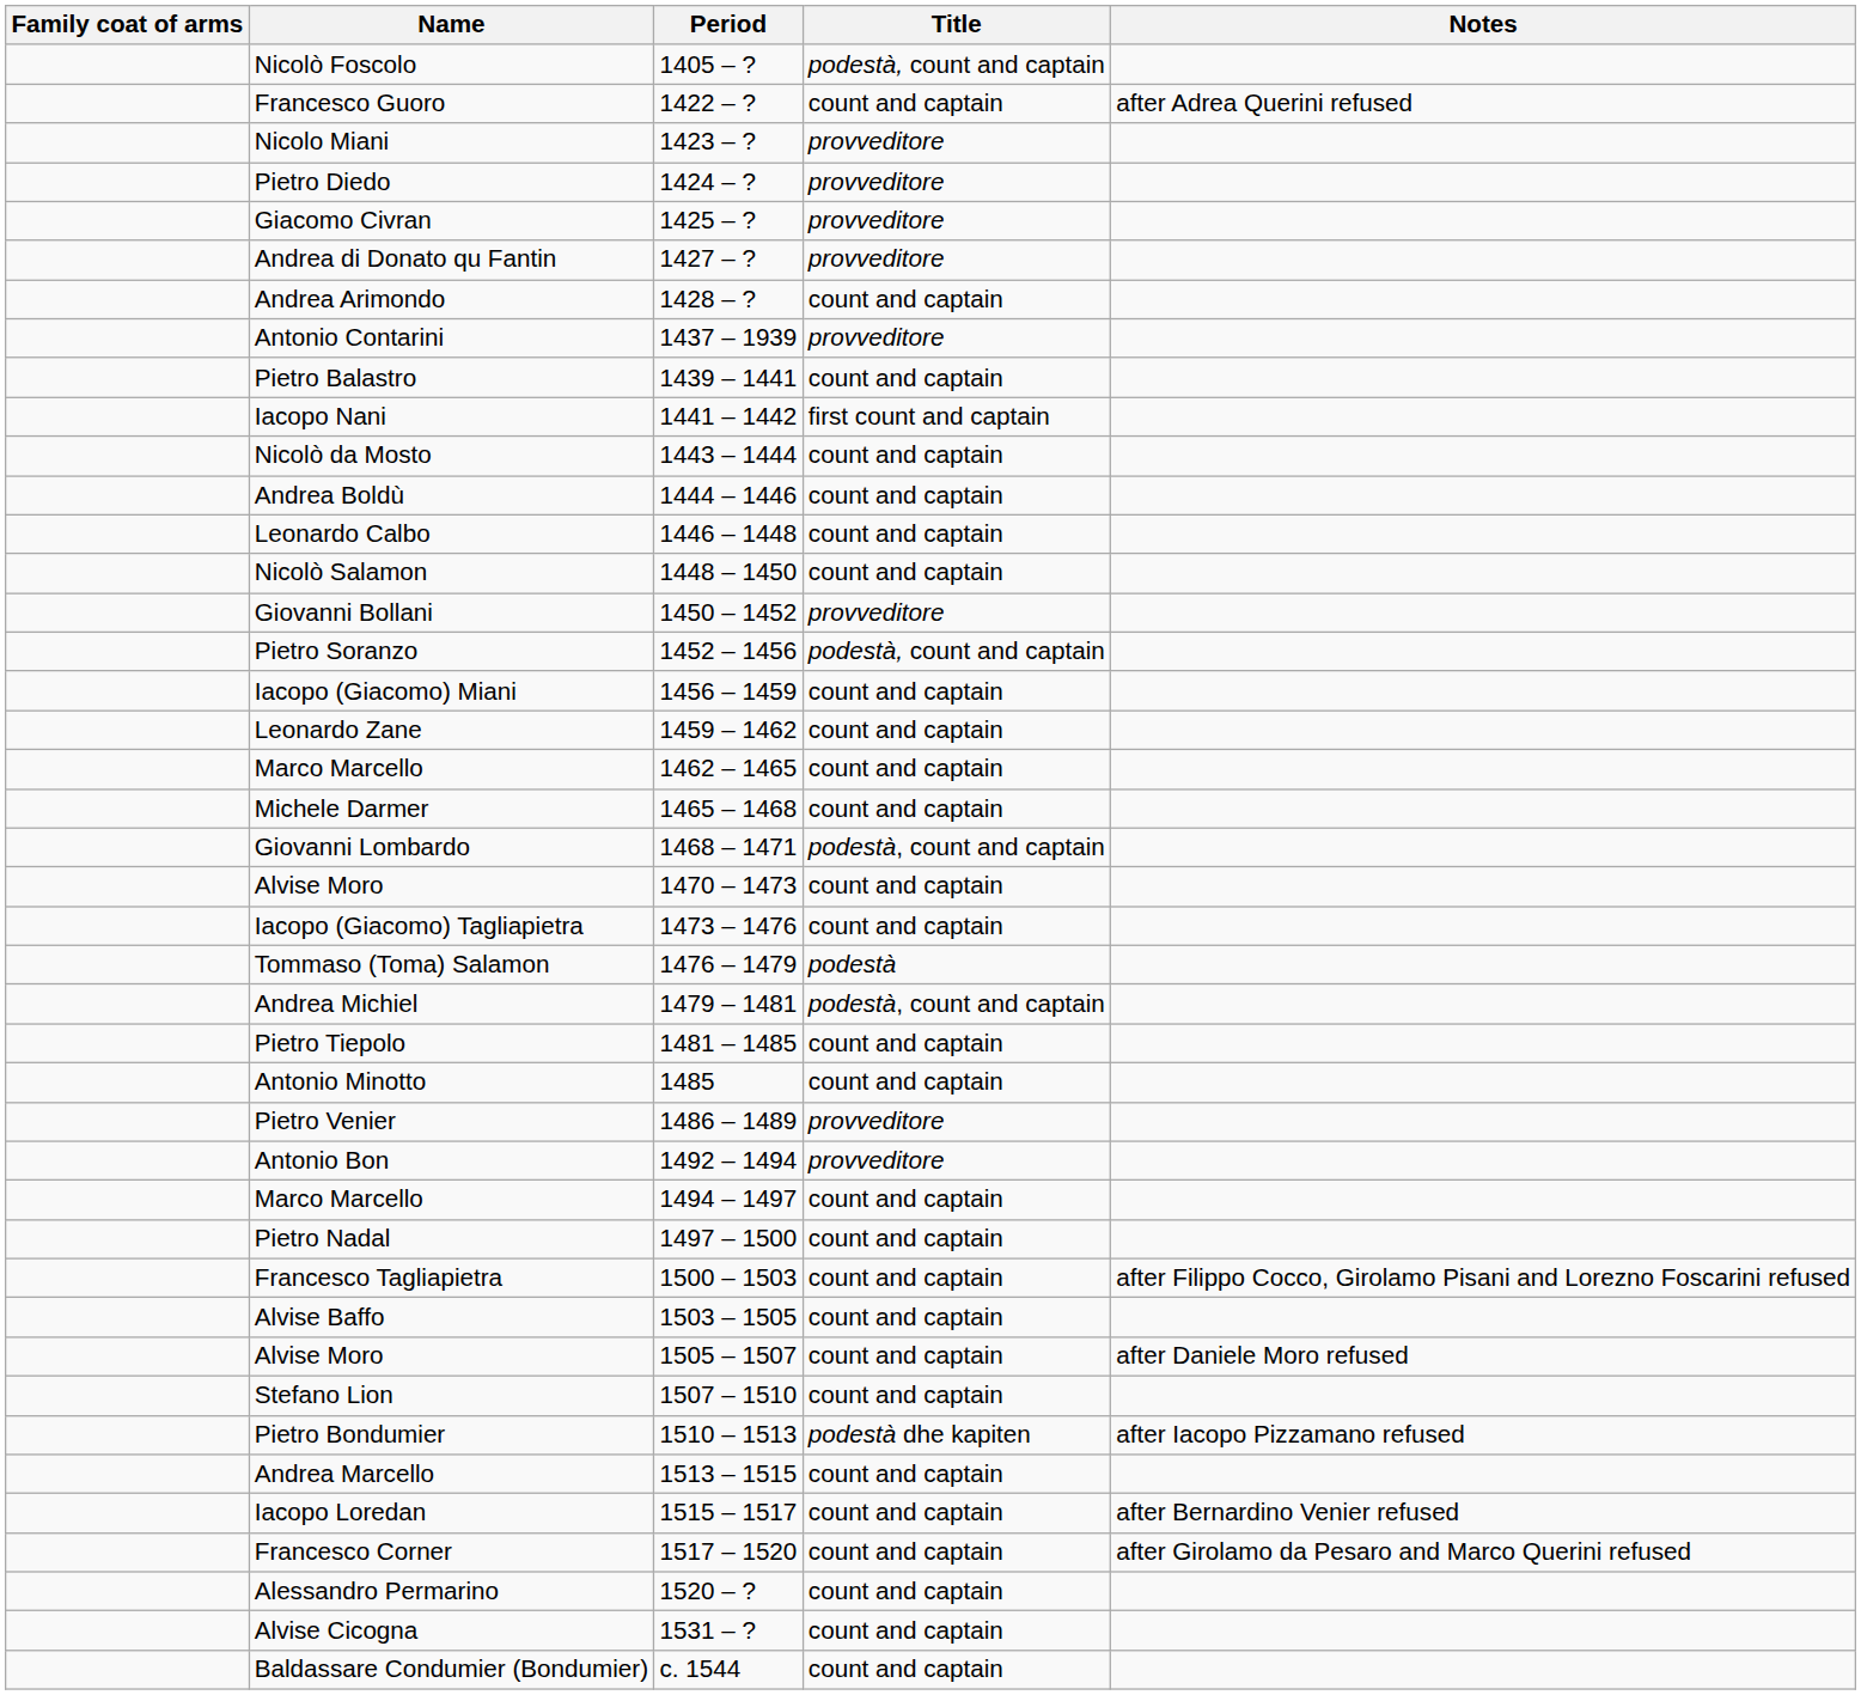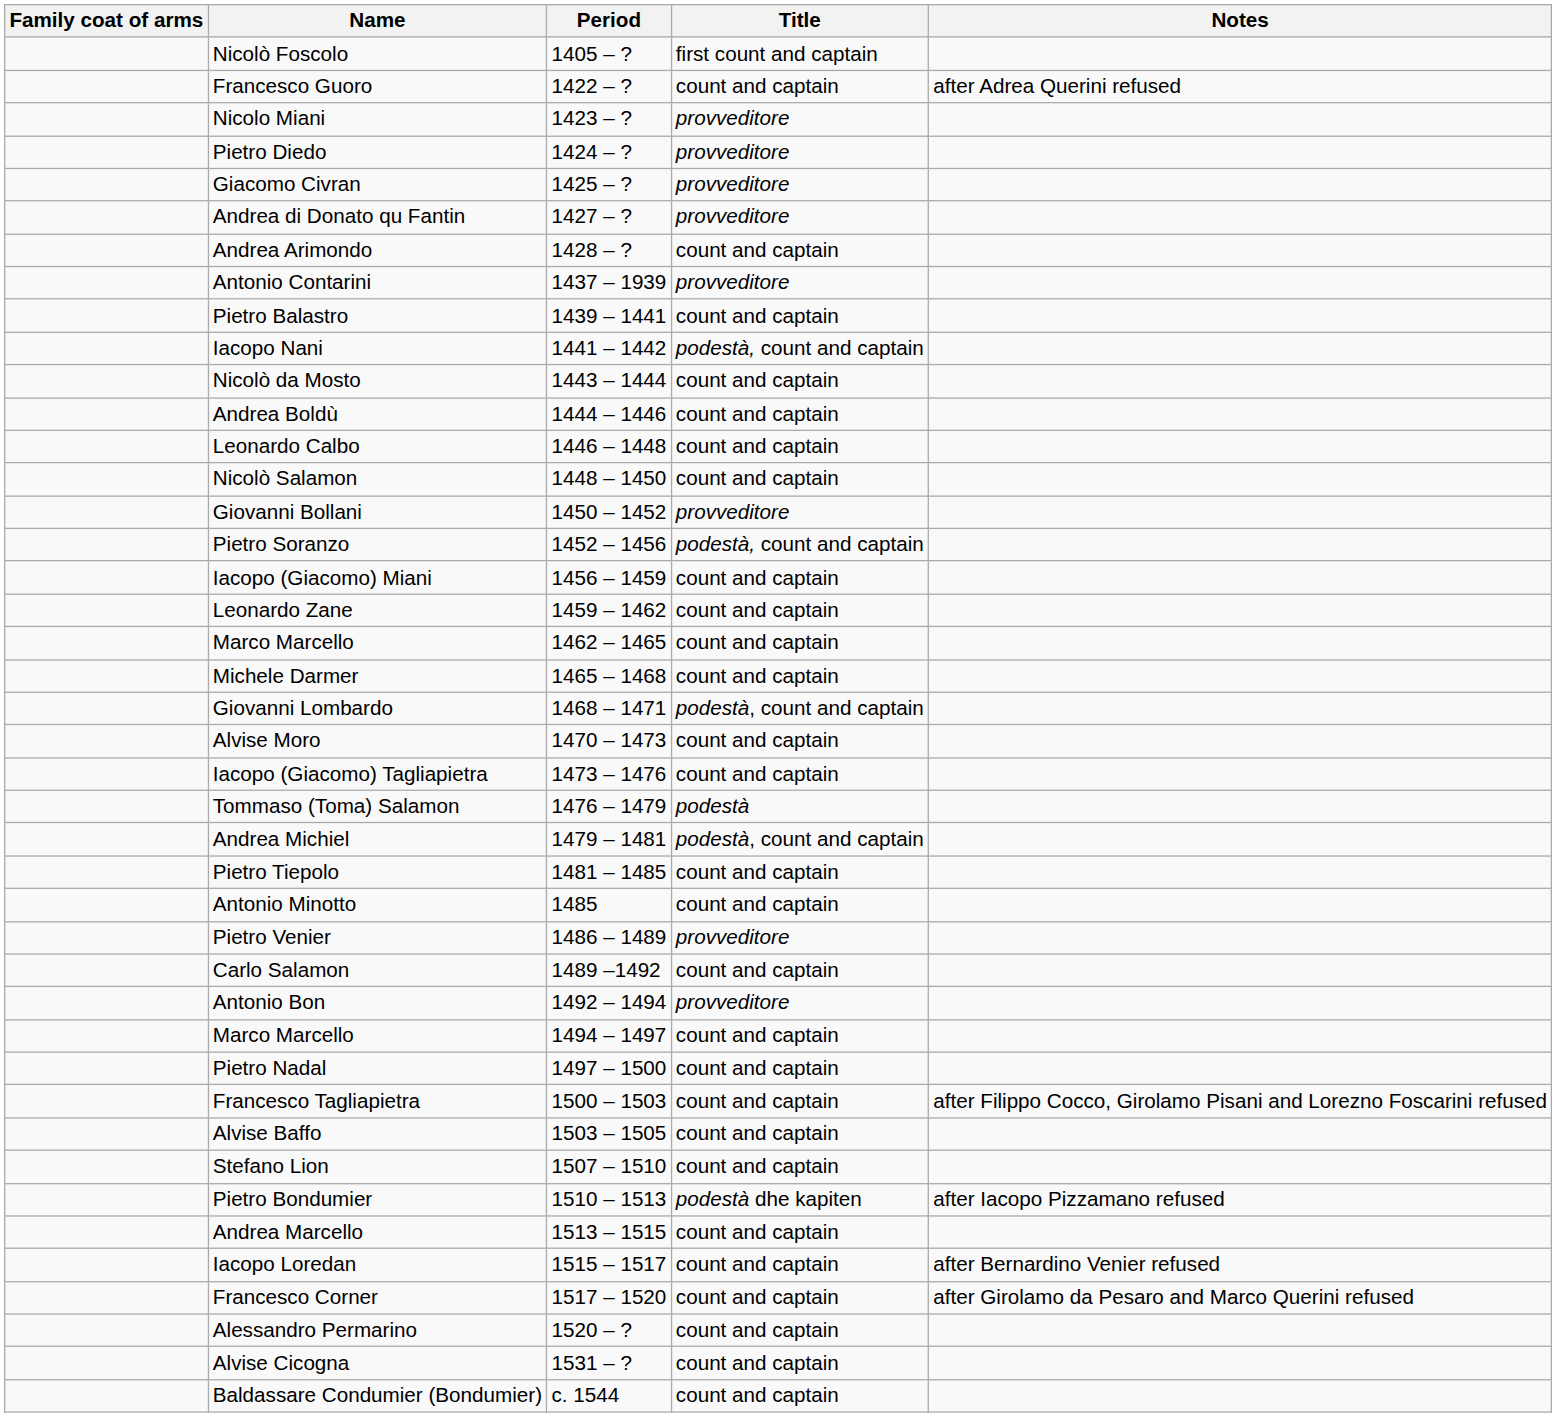Nicolò Foscolo | Title: podestà, count and captain -> first count and captain
Iacopo Nani | Title: first count and captain -> podestà, count and captain
+ row: Carlo Salamon | 1489 –1492 | count and captain
- row: Alvise Moro | 1505 – 1507 | count and captain | after Daniele Moro refused
